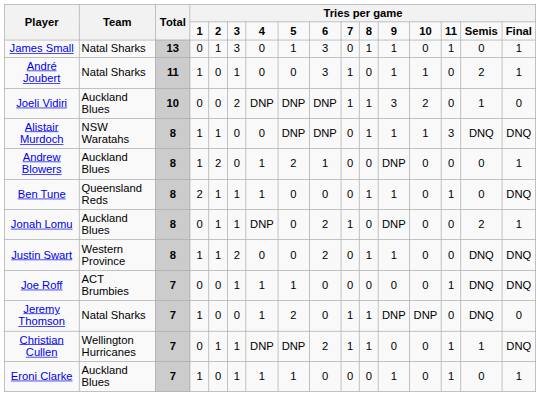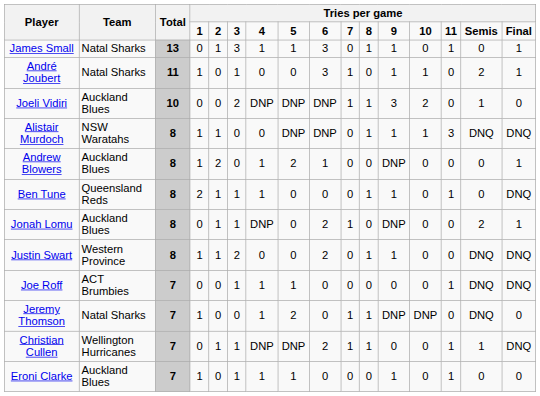James Small | column 7: 0 -> 1
Eroni Clarke | column 16: 1 -> 0
